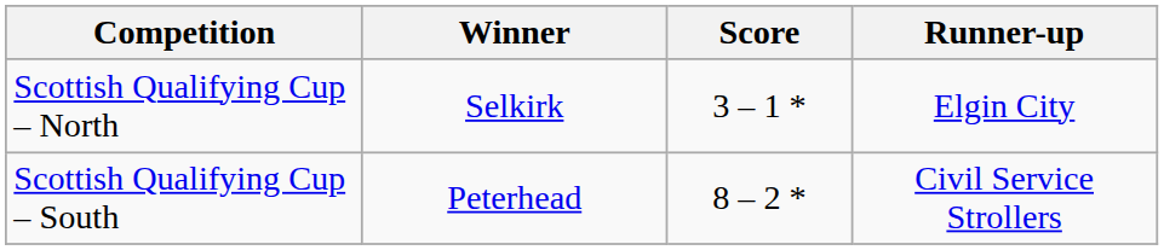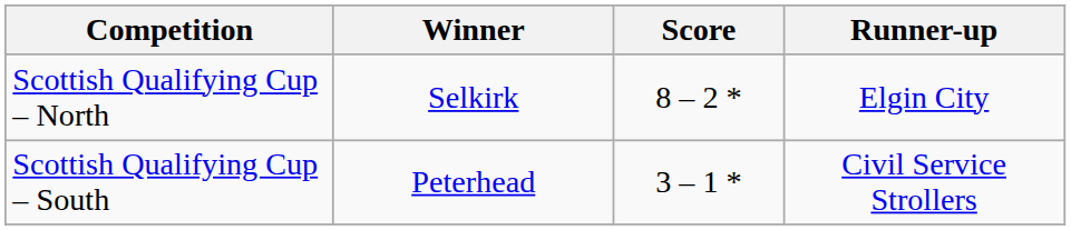Scottish Qualifying Cup – North | Score: 3 – 1 * -> 8 – 2 *
Scottish Qualifying Cup – South | Score: 8 – 2 * -> 3 – 1 *
